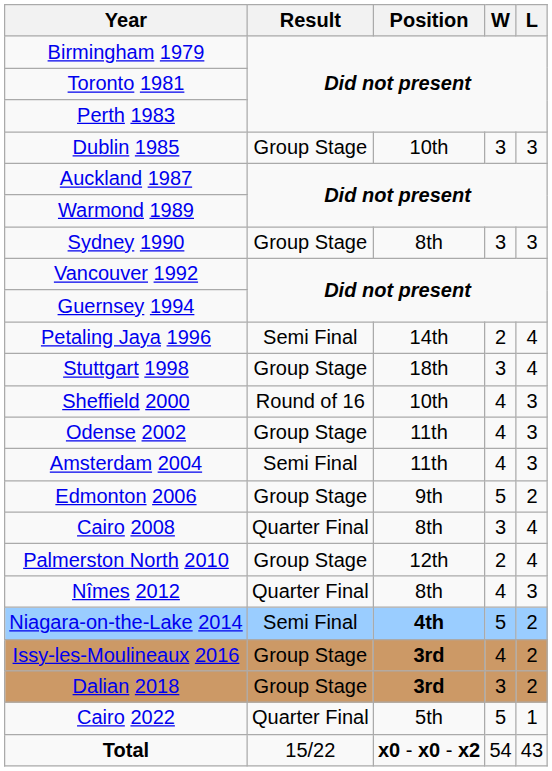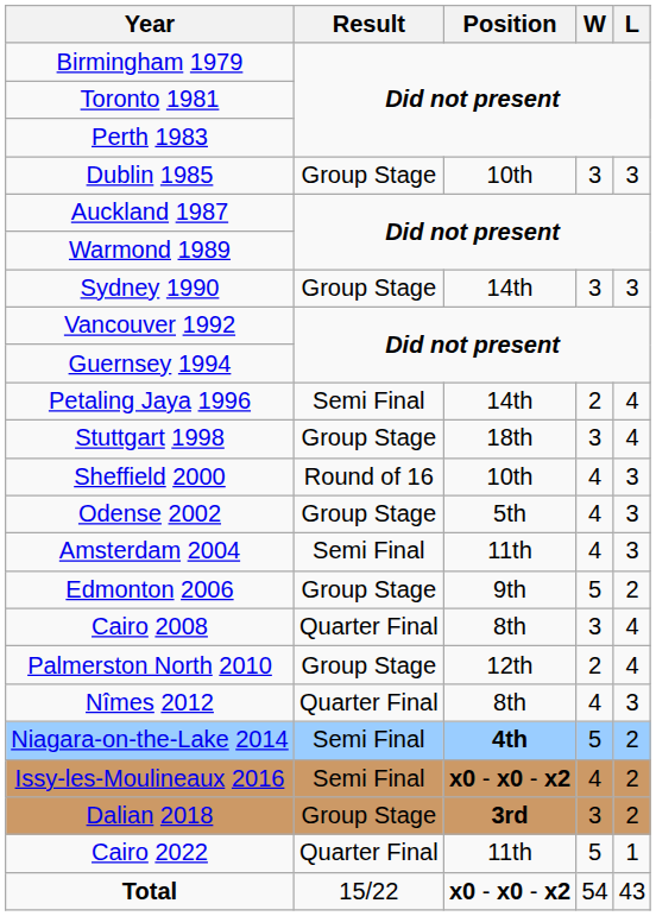Sydney 1990 | Position: 8th -> 14th
Odense 2002 | Position: 11th -> 5th
Issy-les-Moulineaux 2016 | Result: Group Stage -> Semi Final
Issy-les-Moulineaux 2016 | Position: 3rd -> x0 - x0 - x2
Cairo 2022 | Position: 5th -> 11th
